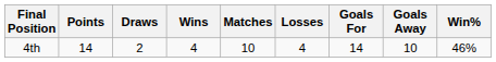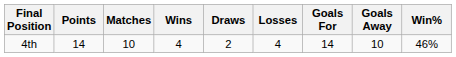columns swapped: Matches <-> Draws
